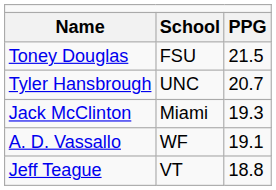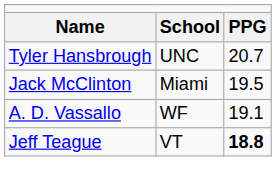- row: Toney Douglas | FSU | 21.5
Jack McClinton | column 3: 19.3 -> 19.5
Jeff Teague | column 3: normal -> bold
